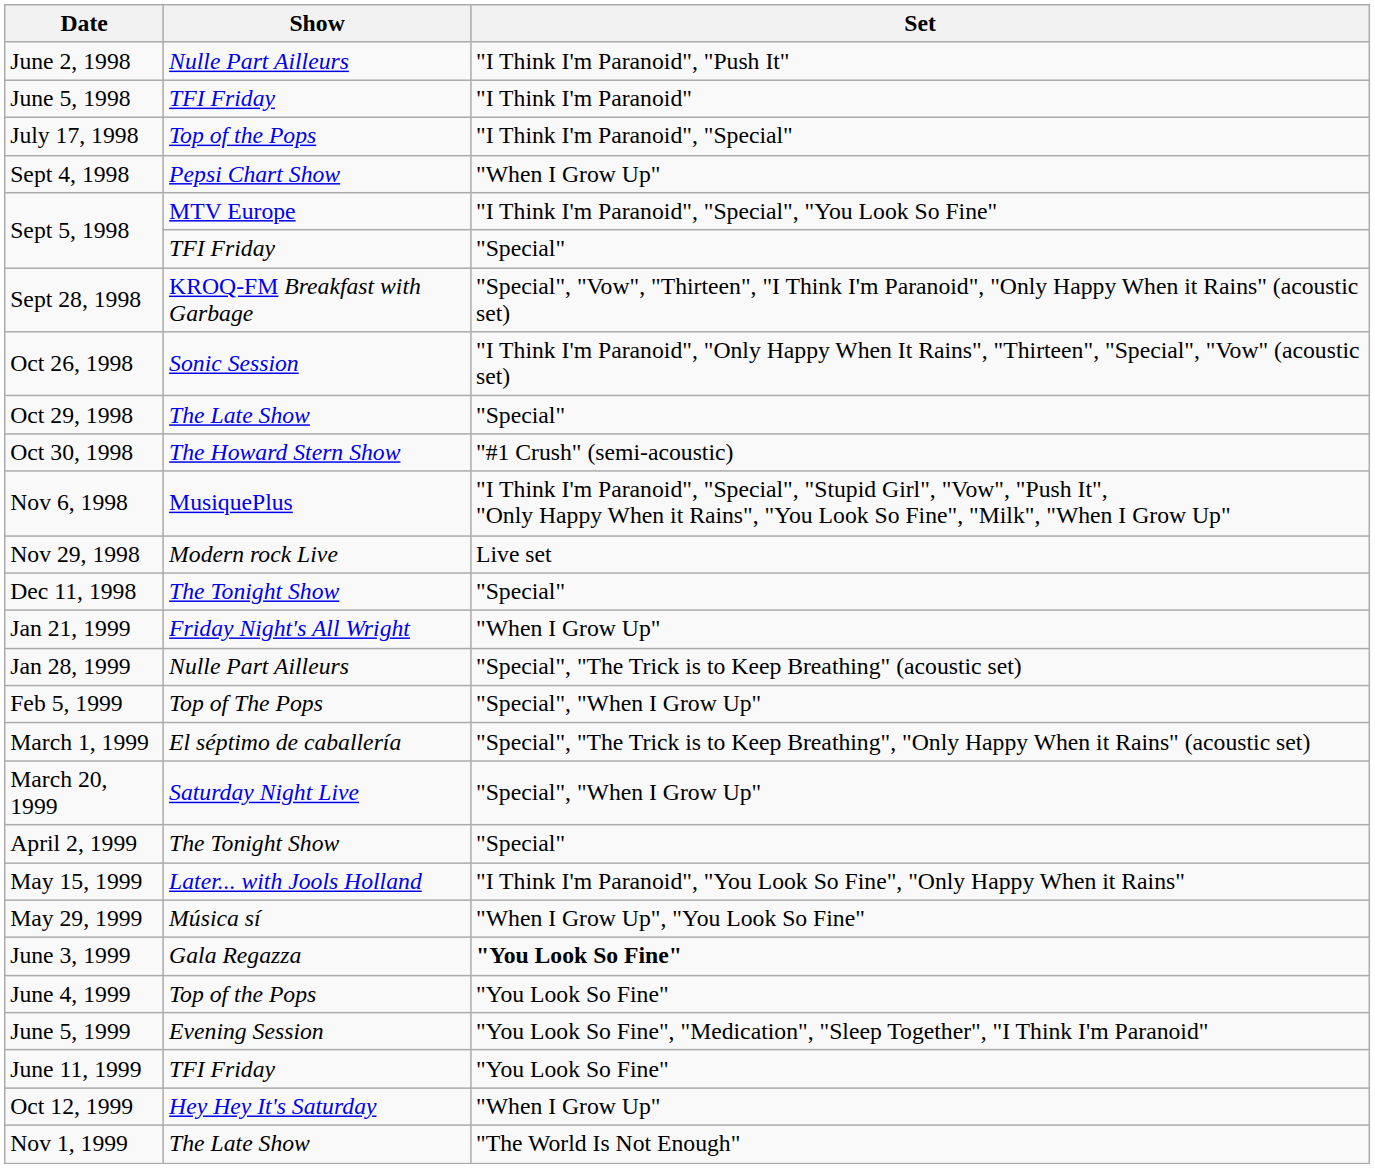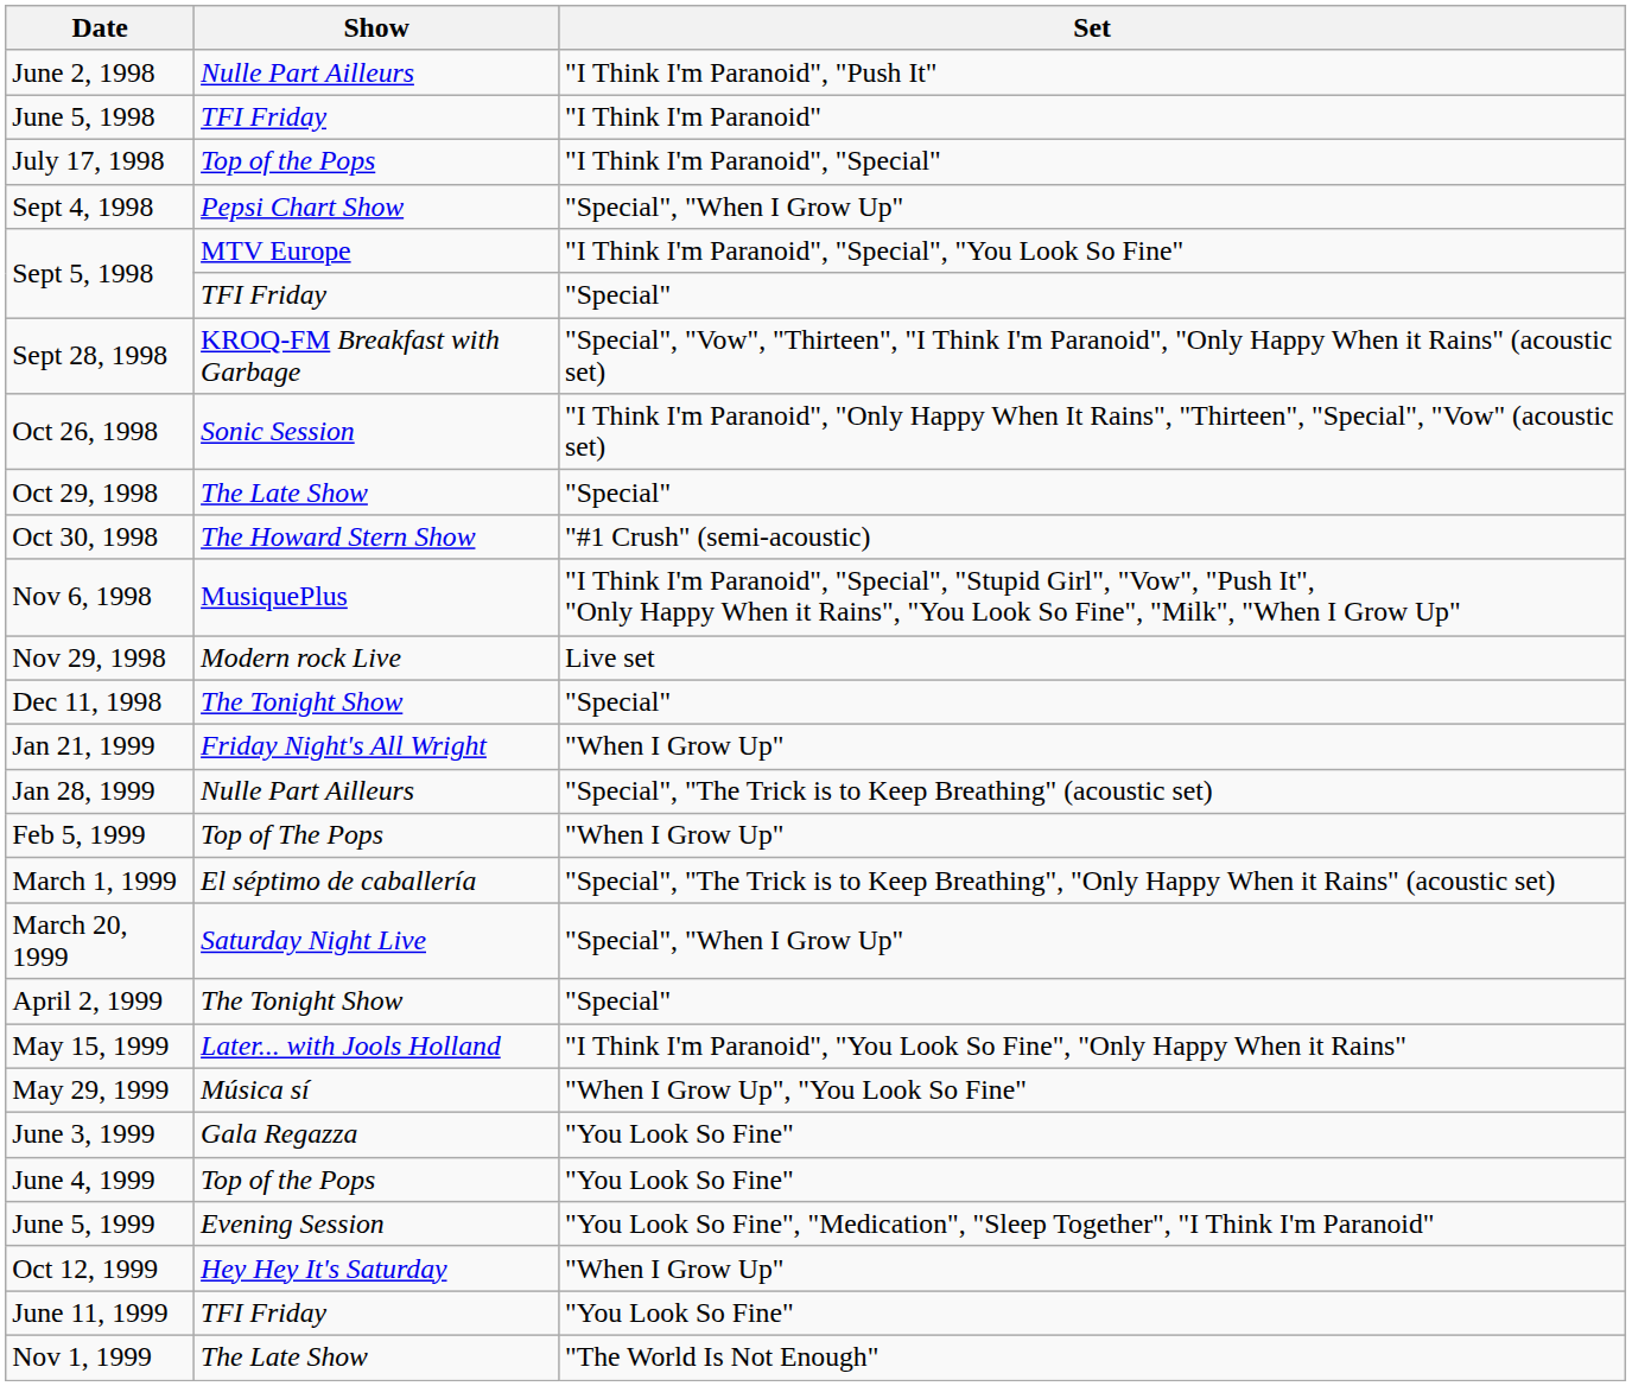Sept 4, 1998 | Set: "When I Grow Up" -> "Special", "When I Grow Up"
Feb 5, 1999 | Set: "Special", "When I Grow Up" -> "When I Grow Up"
June 3, 1999 | Set: bold -> normal
rows swapped: June 11, 1999 <-> Oct 12, 1999
